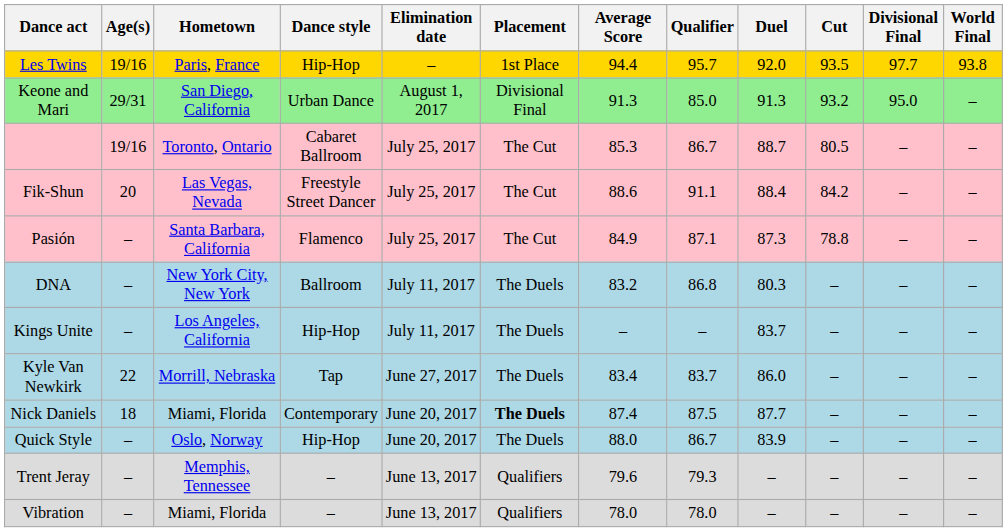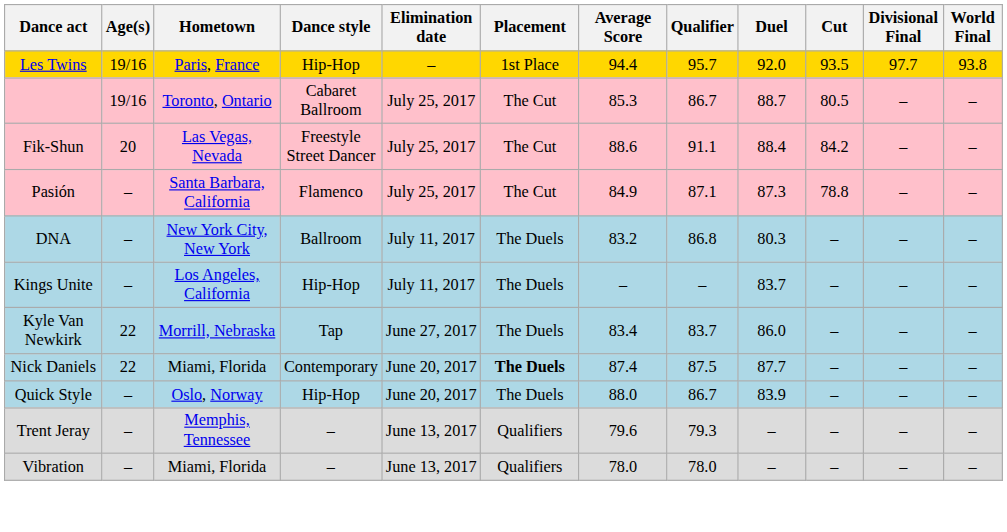- row: Keone and Mari | 29/31 | San Diego, California | Urban Dance | August 1, 2017 | Divisional Final | 91.3 | 85.0 | 91.3 | 93.2 | 95.0 | –
Nick Daniels | Age(s): 18 -> 22
